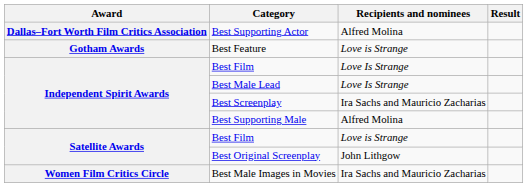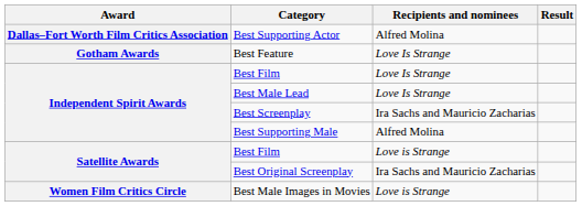Best Feature | Recipients and nominees: Love is Strange -> Love Is Strange
Best Original Screenplay | Recipients and nominees: John Lithgow -> Ira Sachs and Mauricio Zacharias
Best Male Images in Movies | Recipients and nominees: Ira Sachs and Mauricio Zacharias -> Love is Strange
